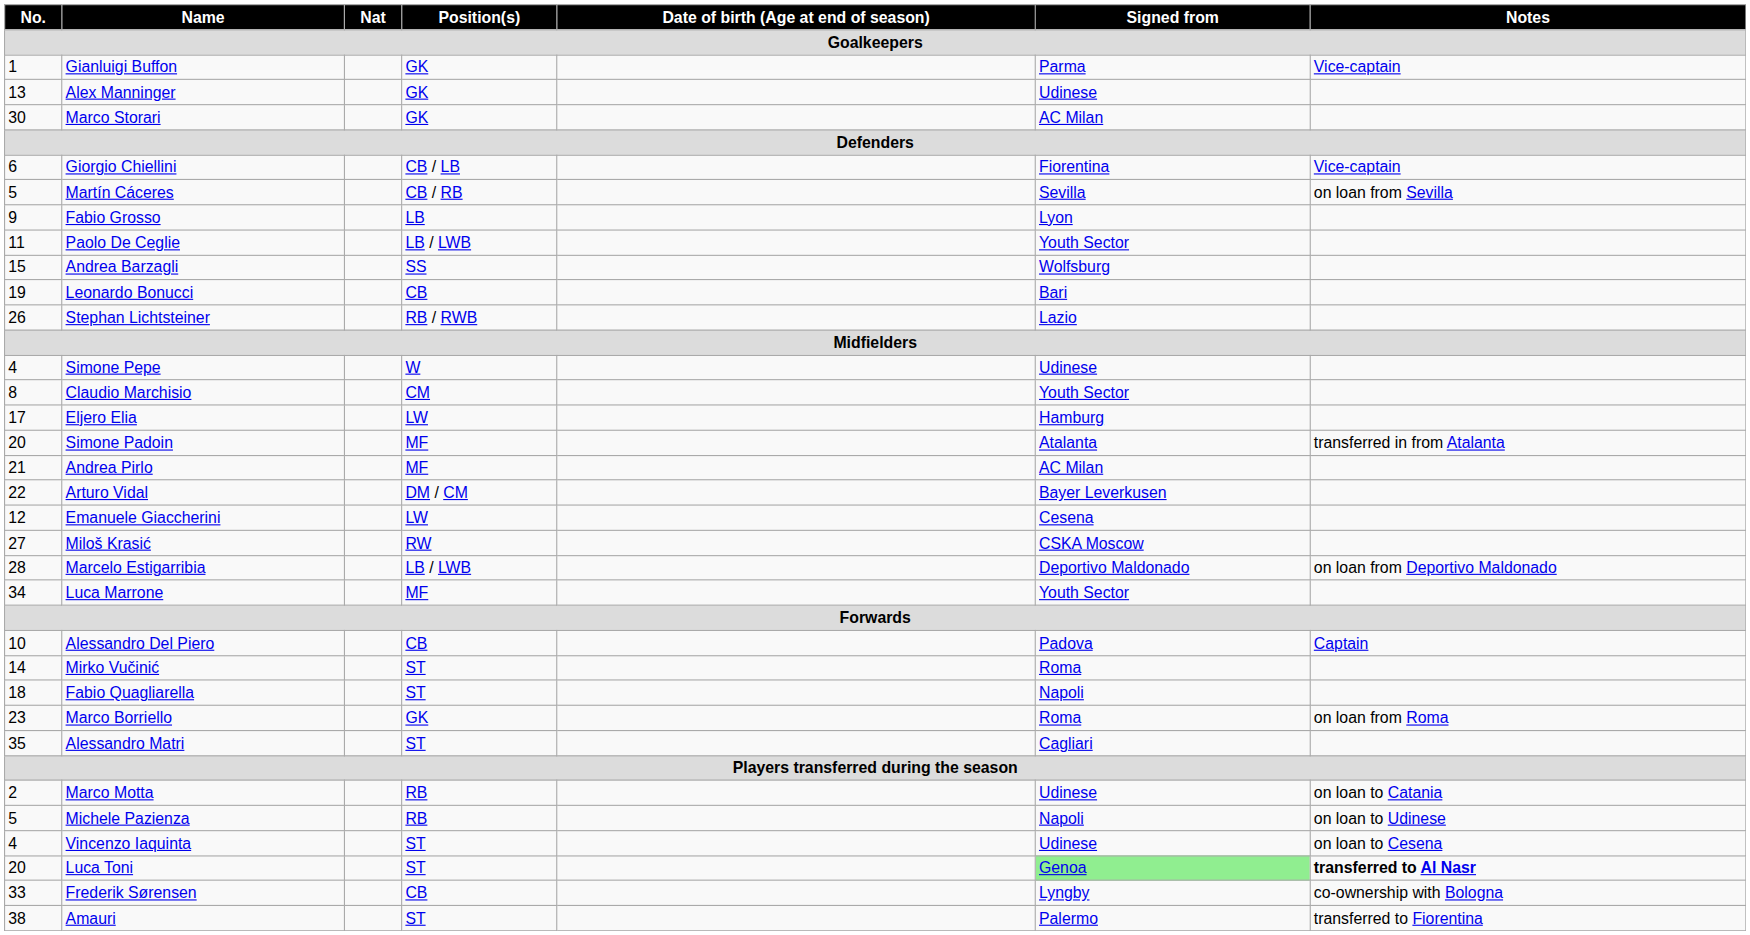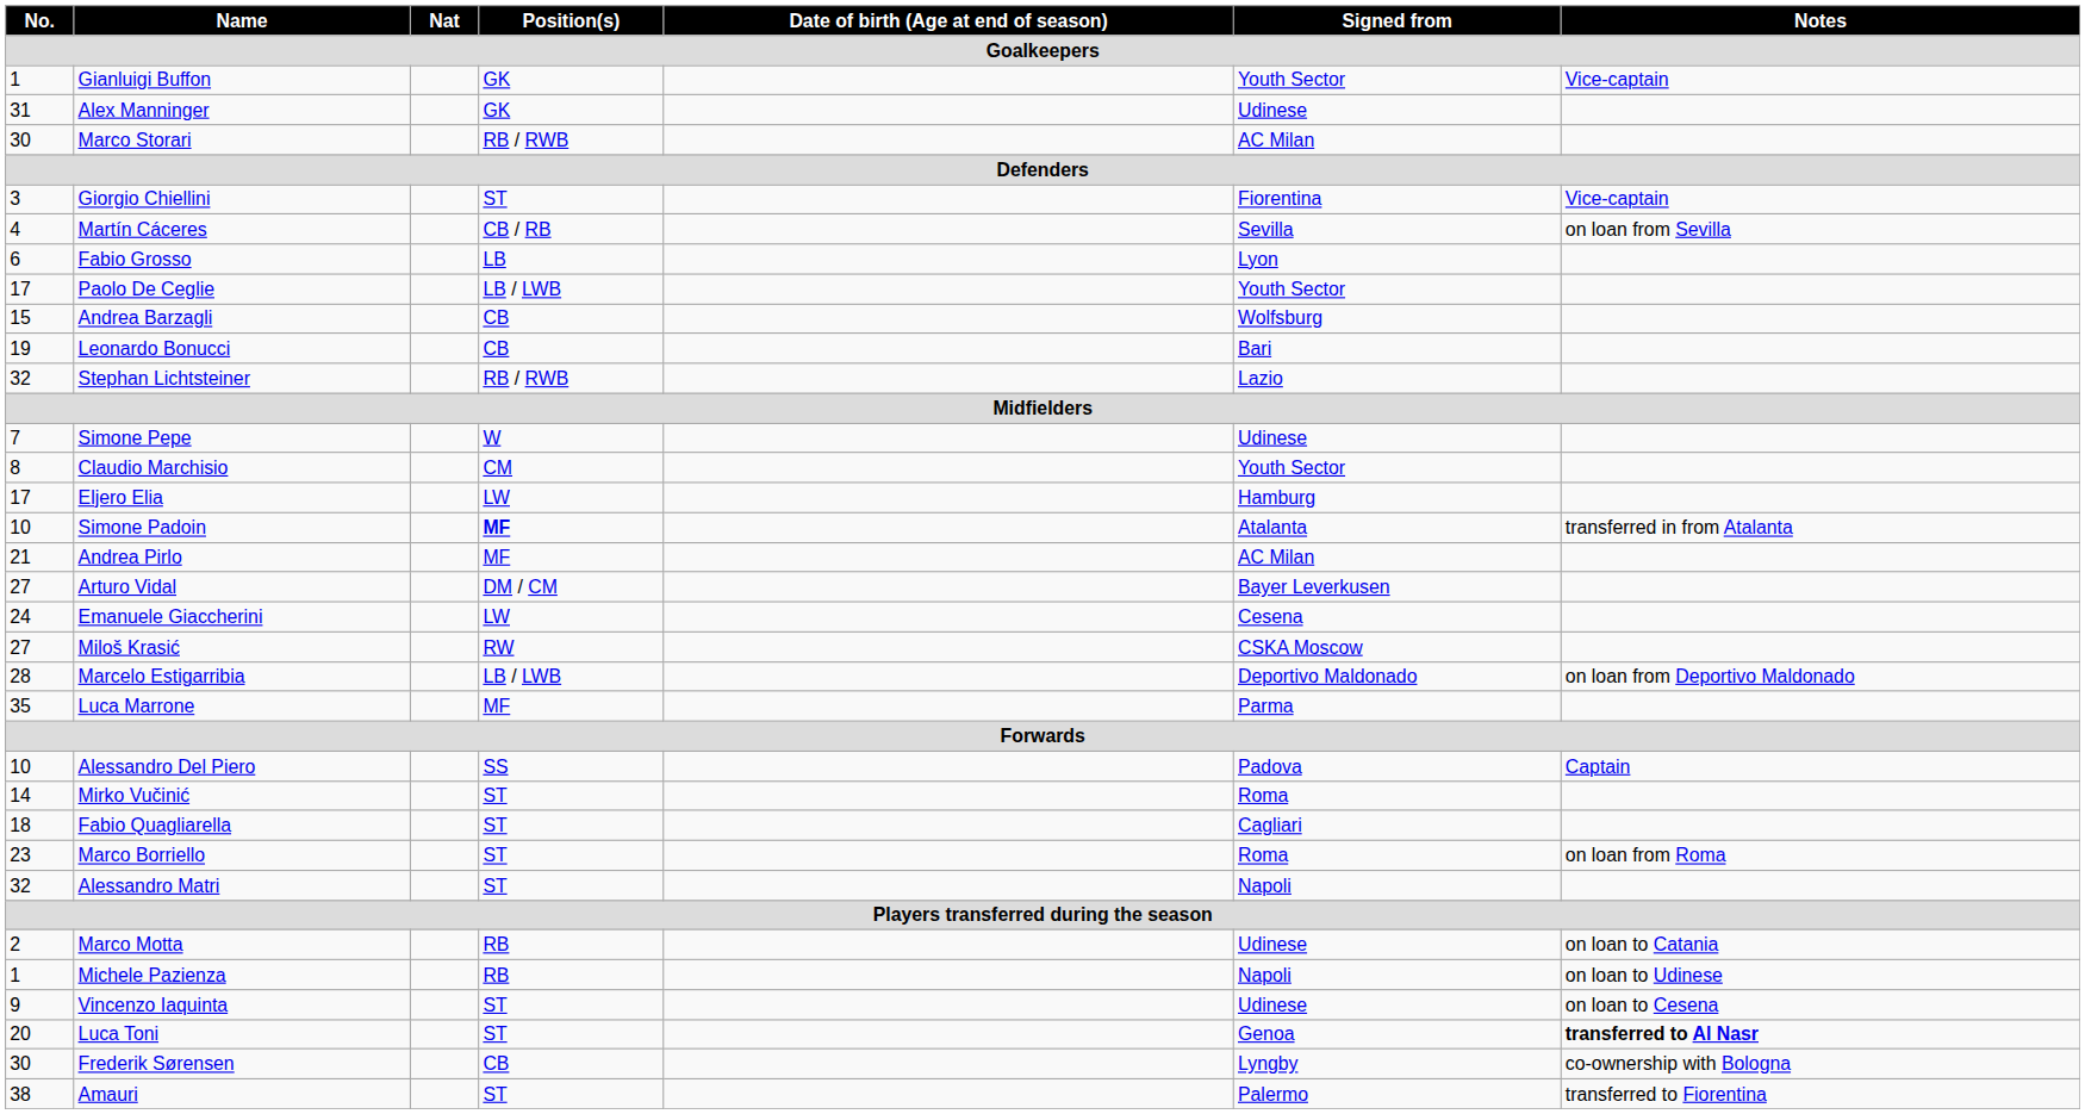Gianluigi Buffon | Signed from: Parma -> Youth Sector
Alex Manninger | No.: 13 -> 31
Marco Storari | Position(s): GK -> RB / RWB
Giorgio Chiellini | No.: 6 -> 3
Giorgio Chiellini | Position(s): CB / LB -> ST
Martín Cáceres | No.: 5 -> 4
Fabio Grosso | No.: 9 -> 6
Paolo De Ceglie | No.: 11 -> 17
Andrea Barzagli | Position(s): SS -> CB
Stephan Lichtsteiner | No.: 26 -> 32
Simone Pepe | No.: 4 -> 7
Simone Padoin | No.: 20 -> 10
Simone Padoin | Position(s): normal -> bold
Arturo Vidal | No.: 22 -> 27
Emanuele Giaccherini | No.: 12 -> 24
Luca Marrone | No.: 34 -> 35
Luca Marrone | Signed from: Youth Sector -> Parma
Alessandro Del Piero | Position(s): CB -> SS
Fabio Quagliarella | Signed from: Napoli -> Cagliari
Marco Borriello | Position(s): GK -> ST
Alessandro Matri | No.: 35 -> 32
Alessandro Matri | Signed from: Cagliari -> Napoli
Michele Pazienza | No.: 5 -> 1
Vincenzo Iaquinta | No.: 4 -> 9
Luca Toni | Signed from: lightgreen background -> no background
Frederik Sørensen | No.: 33 -> 30
